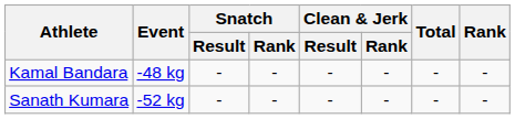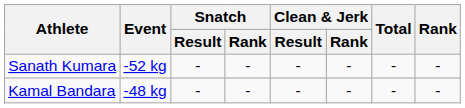rows swapped: Kamal Bandara <-> Sanath Kumara
